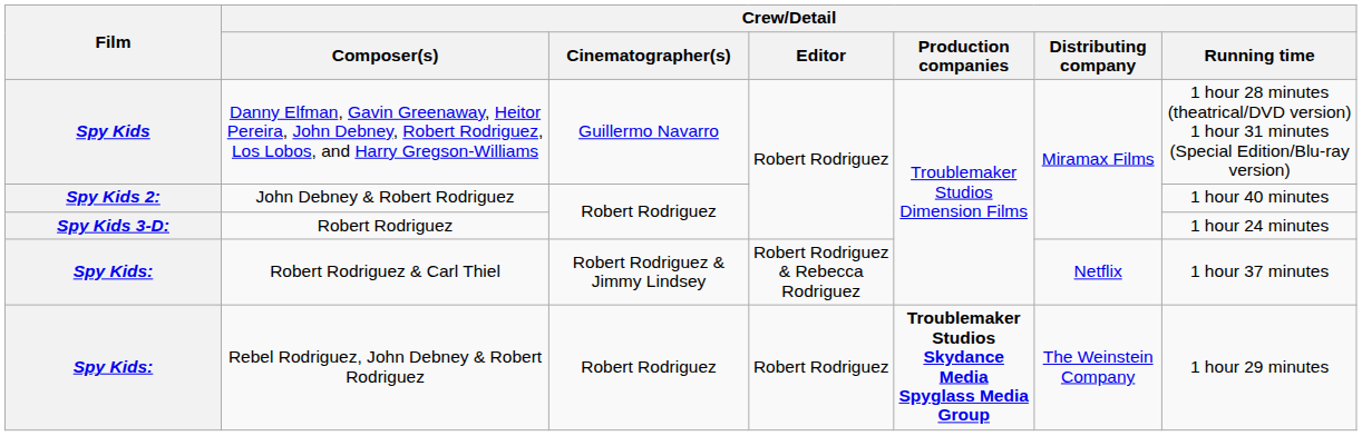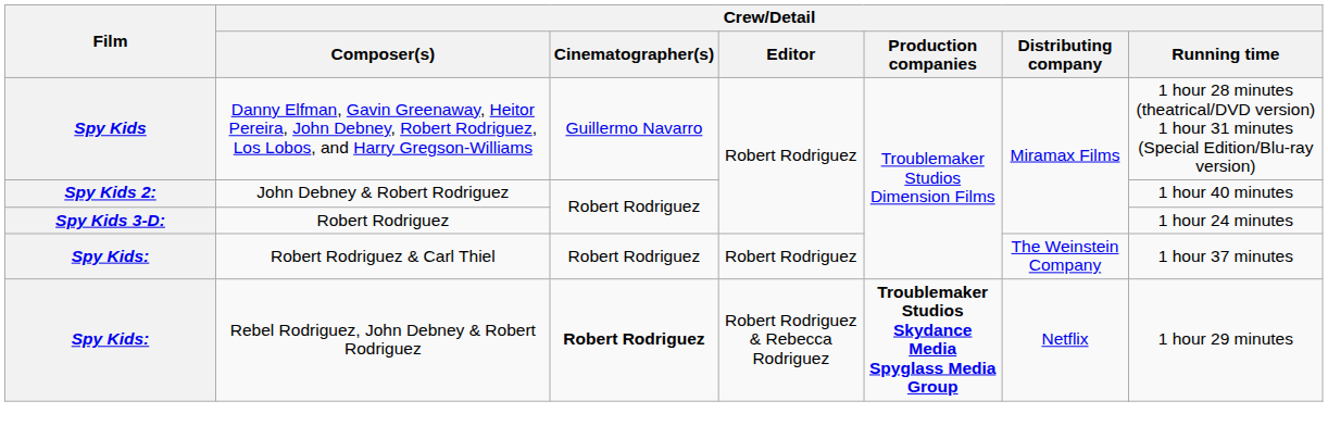Robert Rodriguez & Carl Thiel | Crew/Detail / Cinematographer(s): Robert Rodriguez & Jimmy Lindsey -> Robert Rodriguez
Robert Rodriguez & Carl Thiel | Crew/Detail / Editor: Robert Rodriguez & Rebecca Rodriguez -> Robert Rodriguez
Robert Rodriguez & Carl Thiel | Crew/Detail / Distributing company: Netflix -> The Weinstein Company
Rebel Rodriguez, John Debney & Robert Rodriguez | Crew/Detail / Cinematographer(s): normal -> bold
Rebel Rodriguez, John Debney & Robert Rodriguez | Crew/Detail / Editor: Robert Rodriguez -> Robert Rodriguez & Rebecca Rodriguez
Rebel Rodriguez, John Debney & Robert Rodriguez | Crew/Detail / Distributing company: The Weinstein Company -> Netflix
